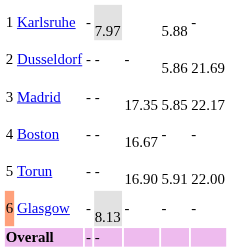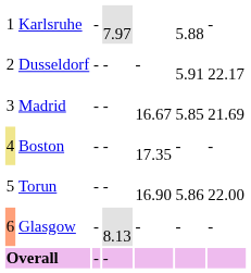Dusseldorf | column 6: 5.86 -> 5.91
Dusseldorf | column 7: 21.69 -> 22.17
Madrid | column 5: 17.35 -> 16.67
Madrid | column 7: 22.17 -> 21.69
Boston | column 1: no background -> khaki background
Boston | column 5: 16.67 -> 17.35
Torun | column 6: 5.91 -> 5.86
